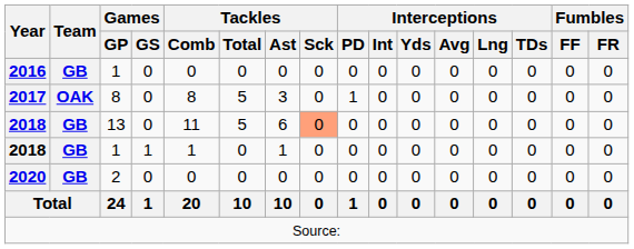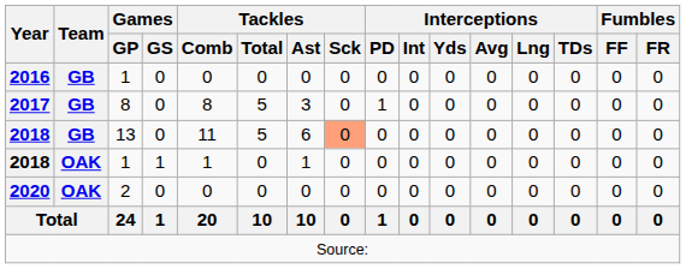2017 | Team: OAK -> GB
2018 / 1 | Team: GB -> OAK
2020 | Team: GB -> OAK
